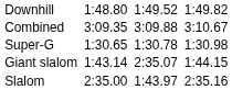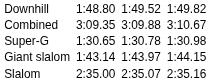Giant slalom | column 5: 2:35.07 -> 1:43.97
Slalom | column 5: 1:43.97 -> 2:35.07
